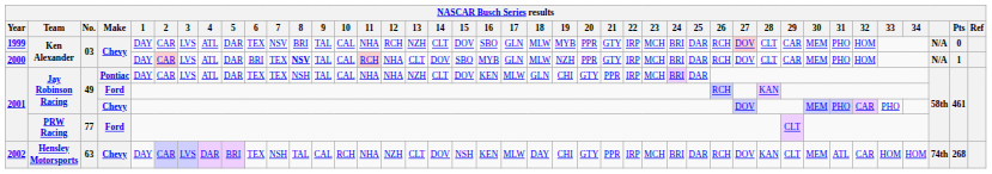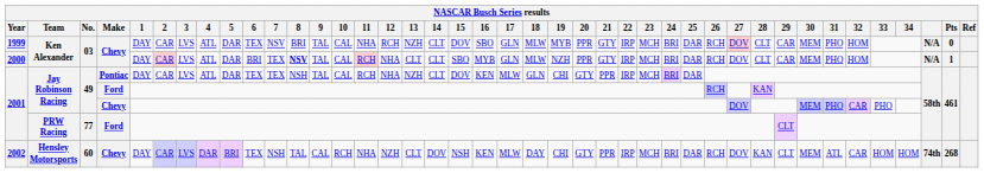2000 | 14: DOV -> CLT
2001 / Pontiac | 11: NHA -> RCH
2002 | No.: 63 -> 60
